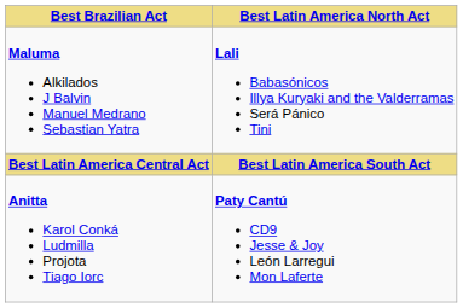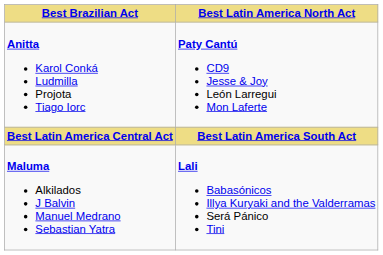rows swapped: Anitta Karol Conká Ludmilla Projota Tiago Iorc <-> Maluma Alkilados J Balvin Manuel Medrano Sebastian Yatra
